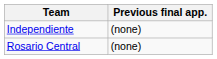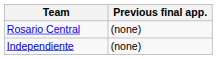rows swapped: Independiente <-> Rosario Central
